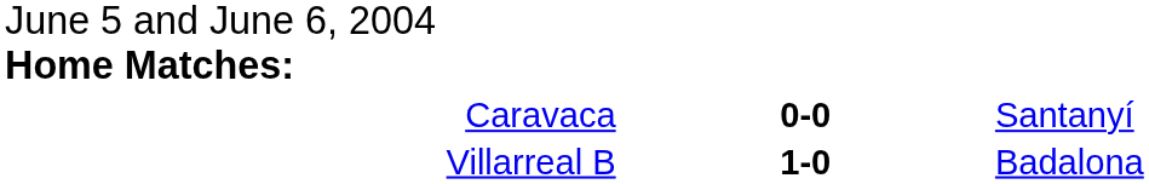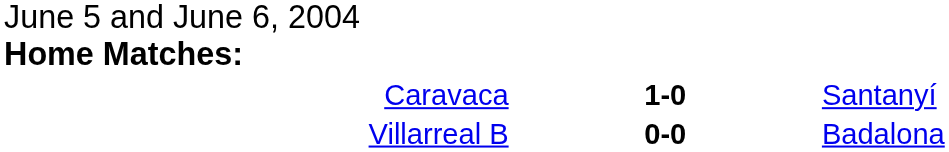Caravaca | column 2: 0-0 -> 1-0
Villarreal B | column 2: 1-0 -> 0-0
